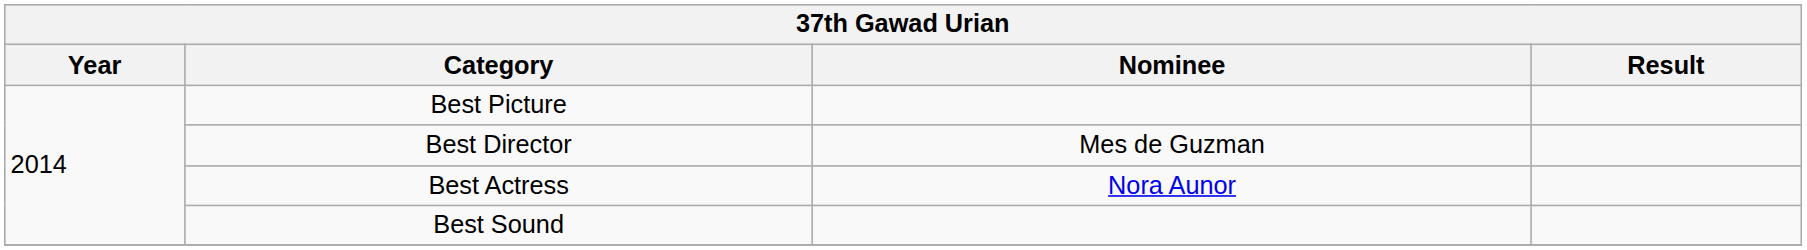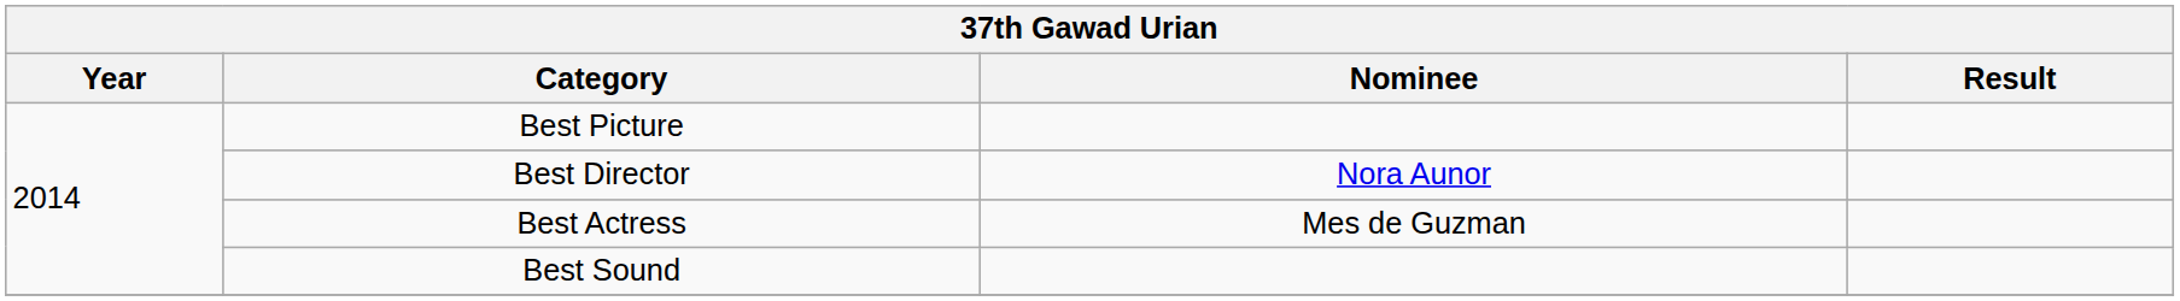Best Director | Nominee: Mes de Guzman -> Nora Aunor
Best Actress | Nominee: Nora Aunor -> Mes de Guzman
